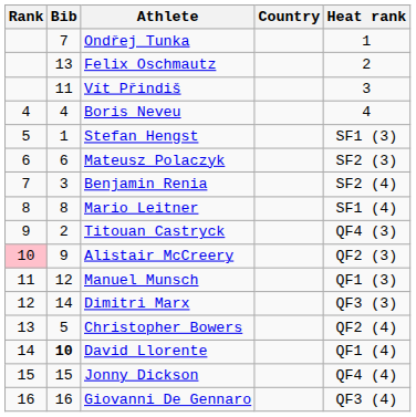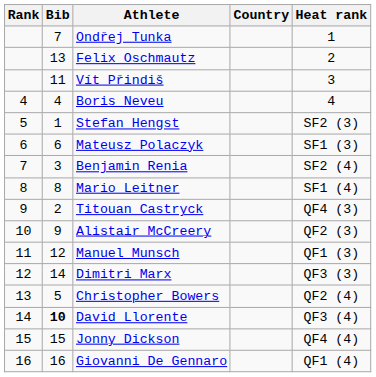Stefan Hengst | Heat rank: SF1 (3) -> SF2 (3)
Mateusz Polaczyk | Heat rank: SF2 (3) -> SF1 (3)
Alistair McCreery | Rank: pink background -> no background
David Llorente | Heat rank: QF1 (4) -> QF3 (4)
Giovanni De Gennaro | Heat rank: QF3 (4) -> QF1 (4)
